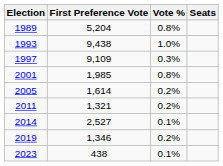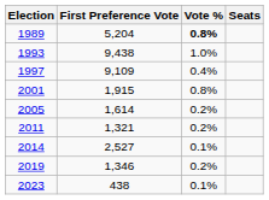1989 | Vote %: normal -> bold
1997 | Vote %: 0.3% -> 0.4%
2001 | First Preference Vote: 1,985 -> 1,915
